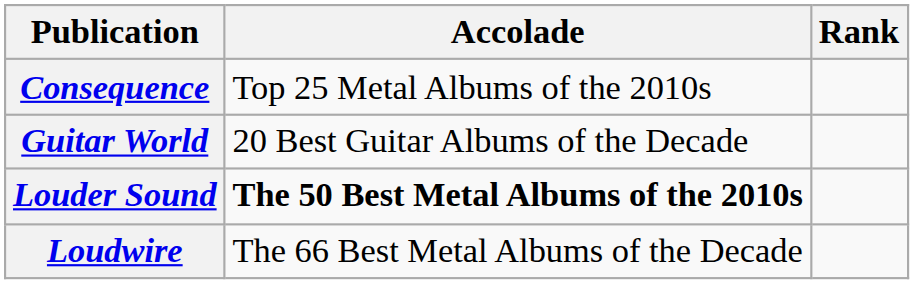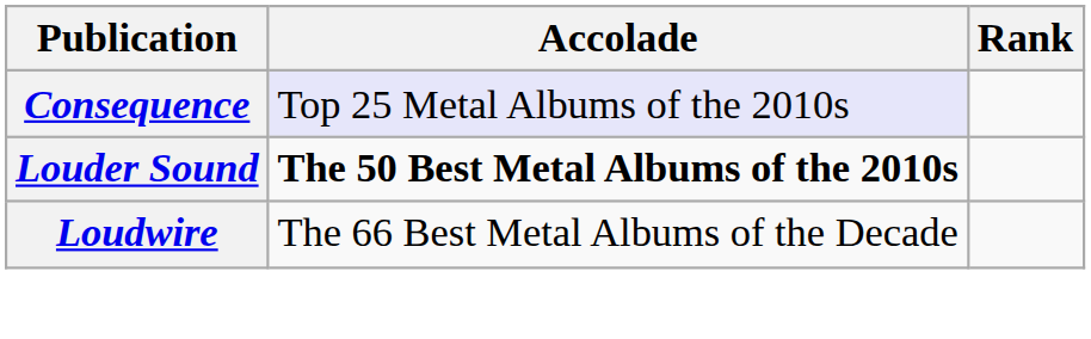Consequence | Accolade: no background -> lavender background
- row: Guitar World | 20 Best Guitar Albums of the Decade
